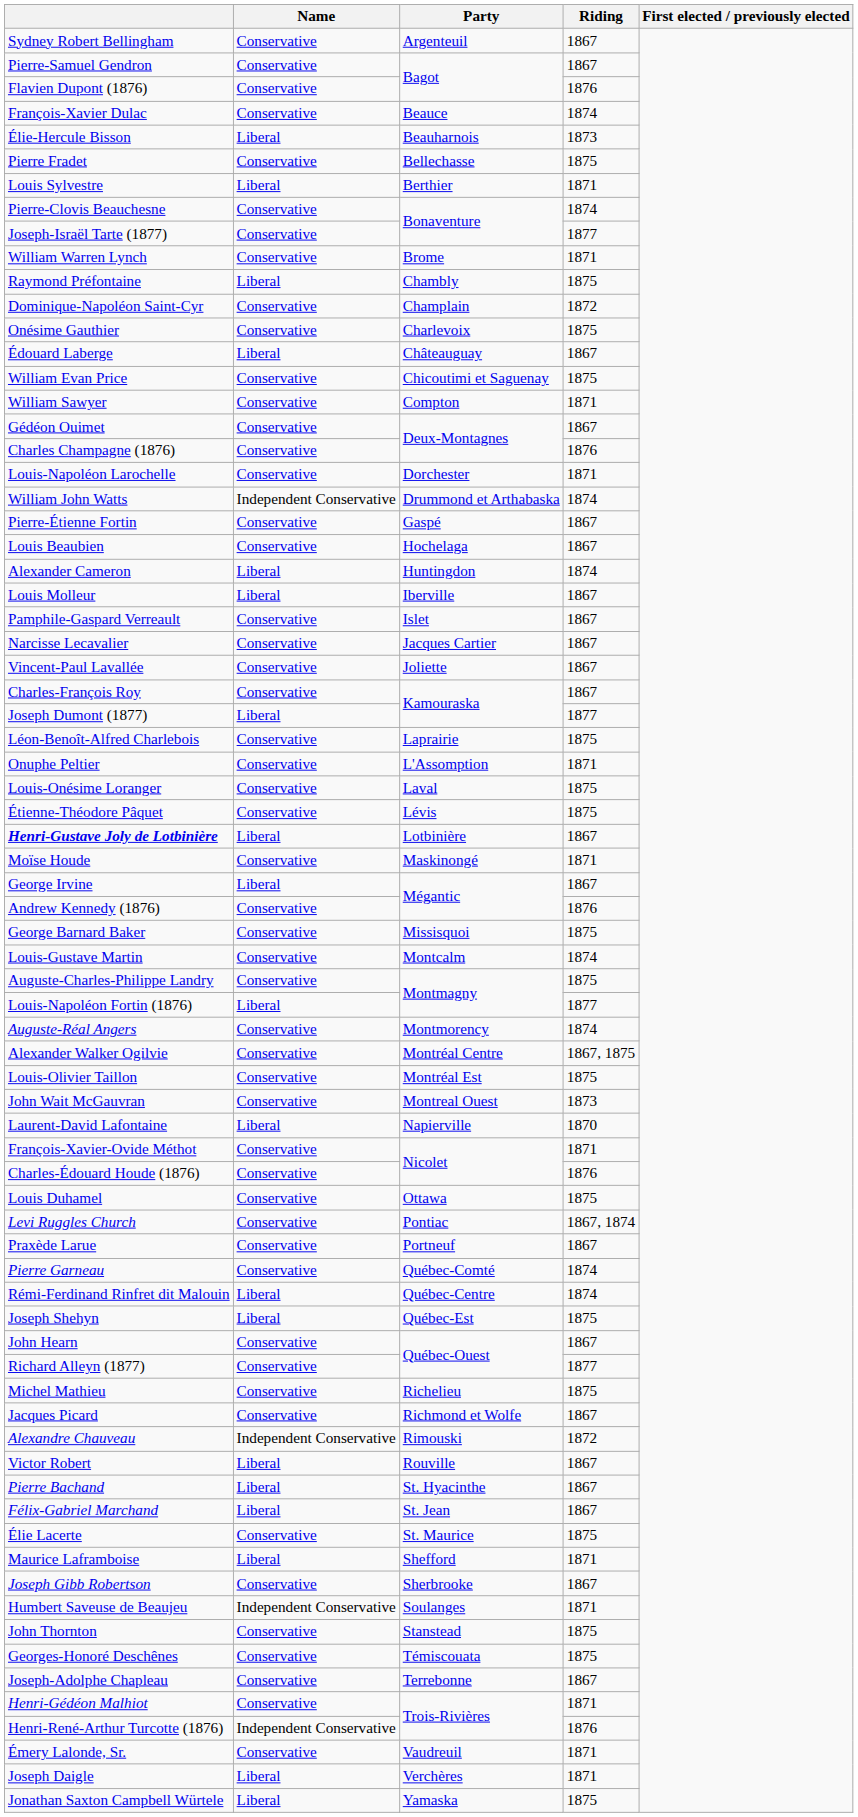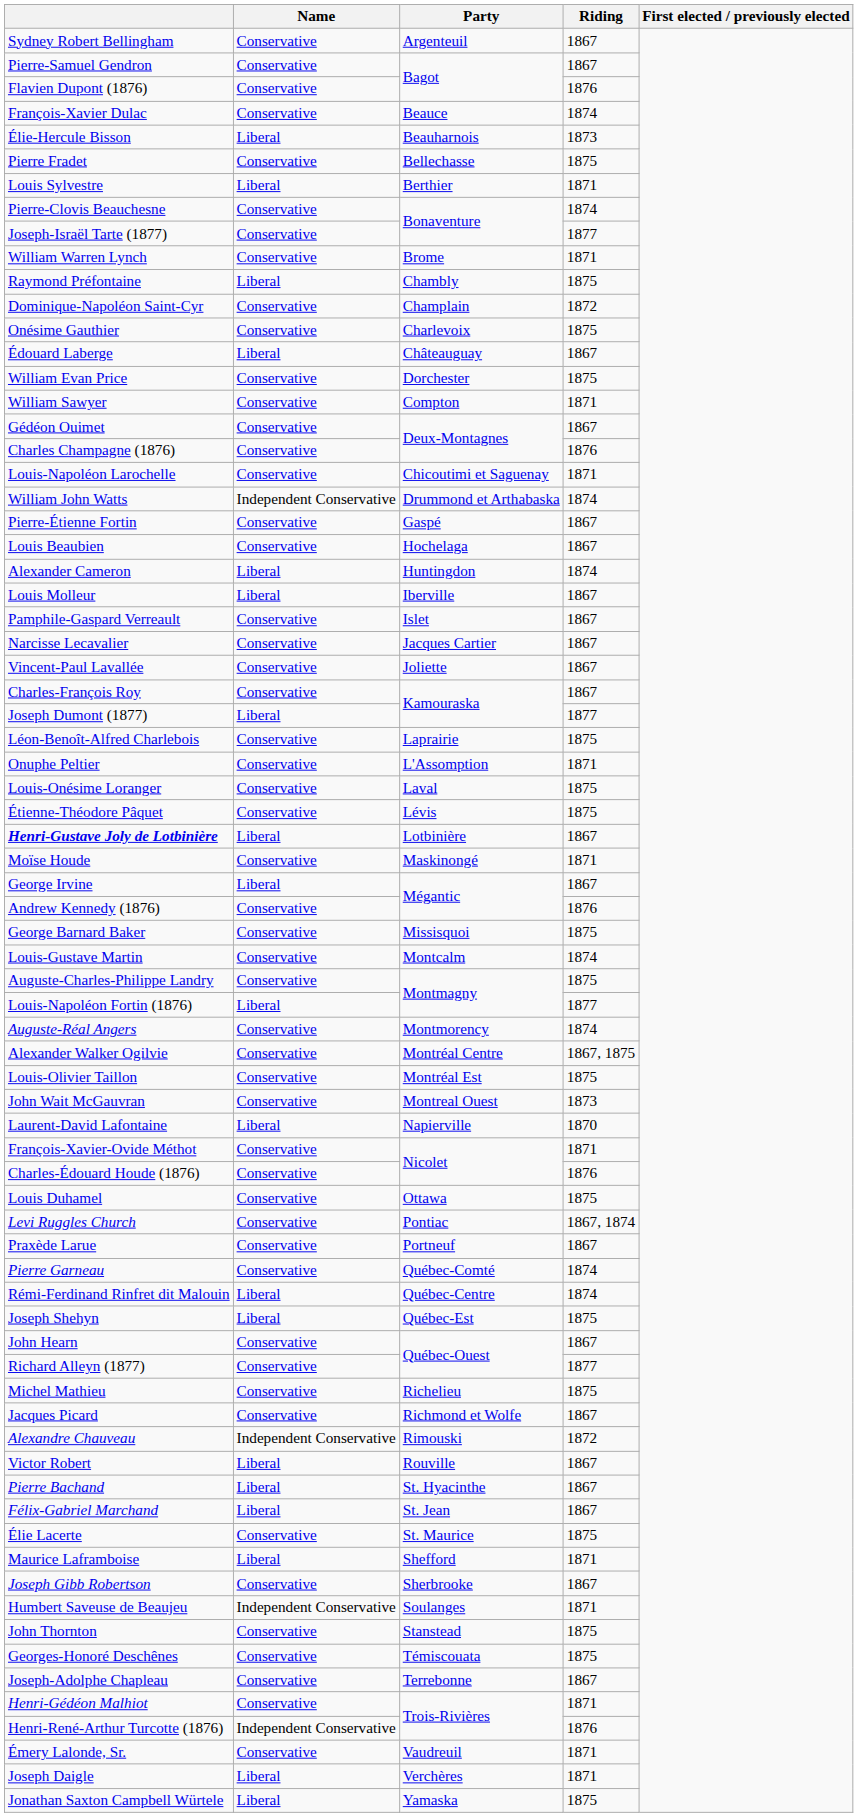William Evan Price | Party: Chicoutimi et Saguenay -> Dorchester
Louis-Napoléon Larochelle | Party: Dorchester -> Chicoutimi et Saguenay
